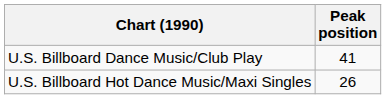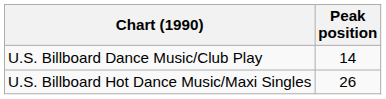U.S. Billboard Dance Music/Club Play | Peak position: 41 -> 14
